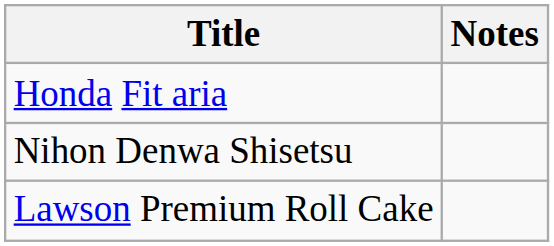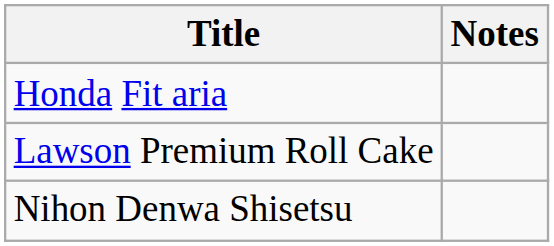rows swapped: Nihon Denwa Shisetsu <-> Lawson Premium Roll Cake
